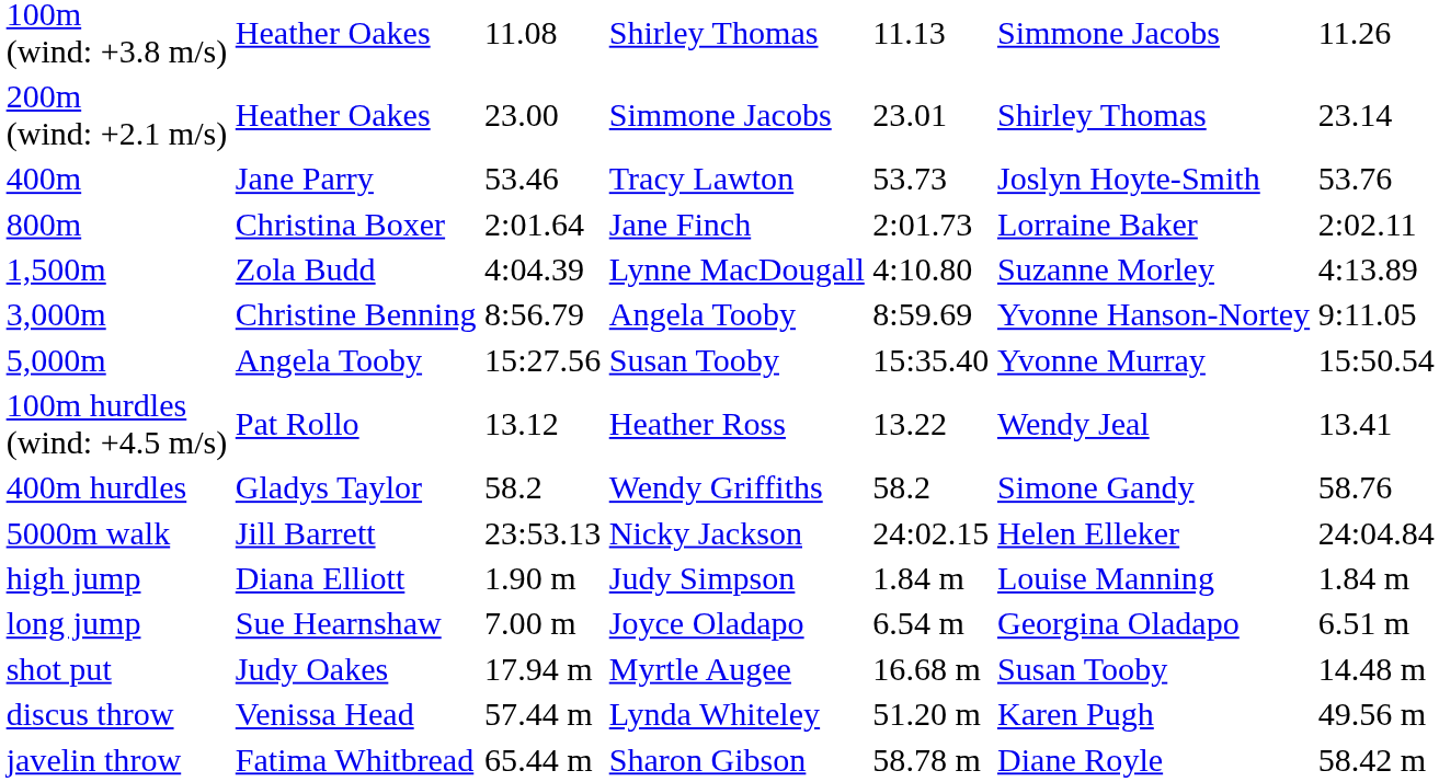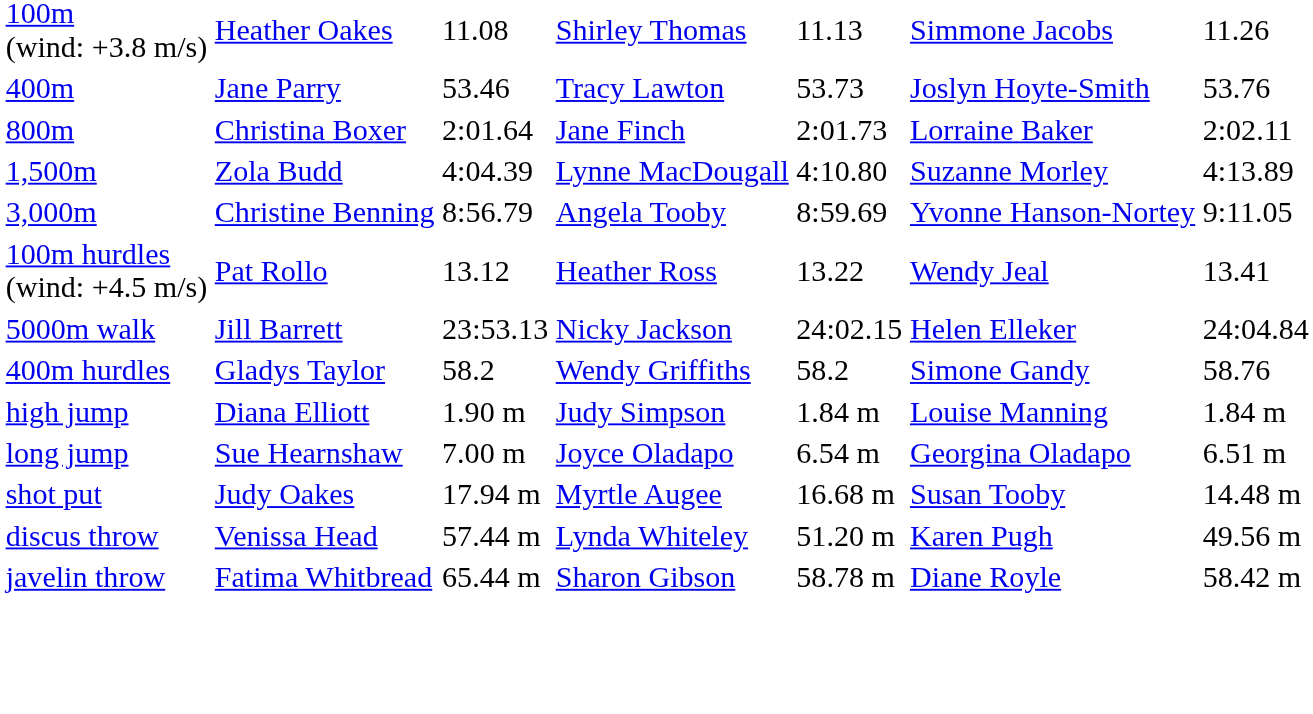- row: 200m (wind: +2.1 m/s) | Heather Oakes | 23.00 | Simmone Jacobs | 23.01 | Shirley Thomas | 23.14
- row: 5,000m | Angela Tooby | 15:27.56 | Susan Tooby | 15:35.40 | Yvonne Murray | 15:50.54
rows swapped: 400m hurdles <-> 5000m walk
